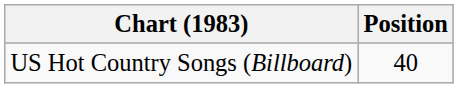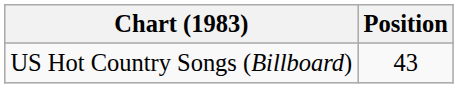US Hot Country Songs (Billboard) | Position: 40 -> 43
